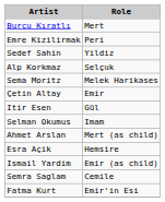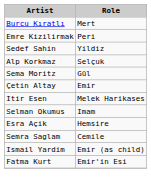Sema Moritz | Role: Melek Harikases -> Gül
Itir Esen | Role: Gül -> Melek Harikases
- row: Ahmet Arslan | Mert (as child)
rows swapped: Semra Saglam <-> Ismail Yardim
